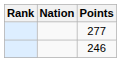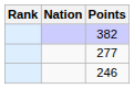+ row: 382
